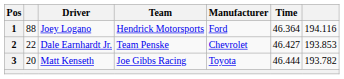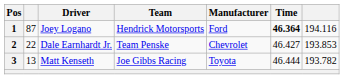1 | column 2: 88 -> 87
1 | Time: normal -> bold
3 | column 2: 20 -> 13
